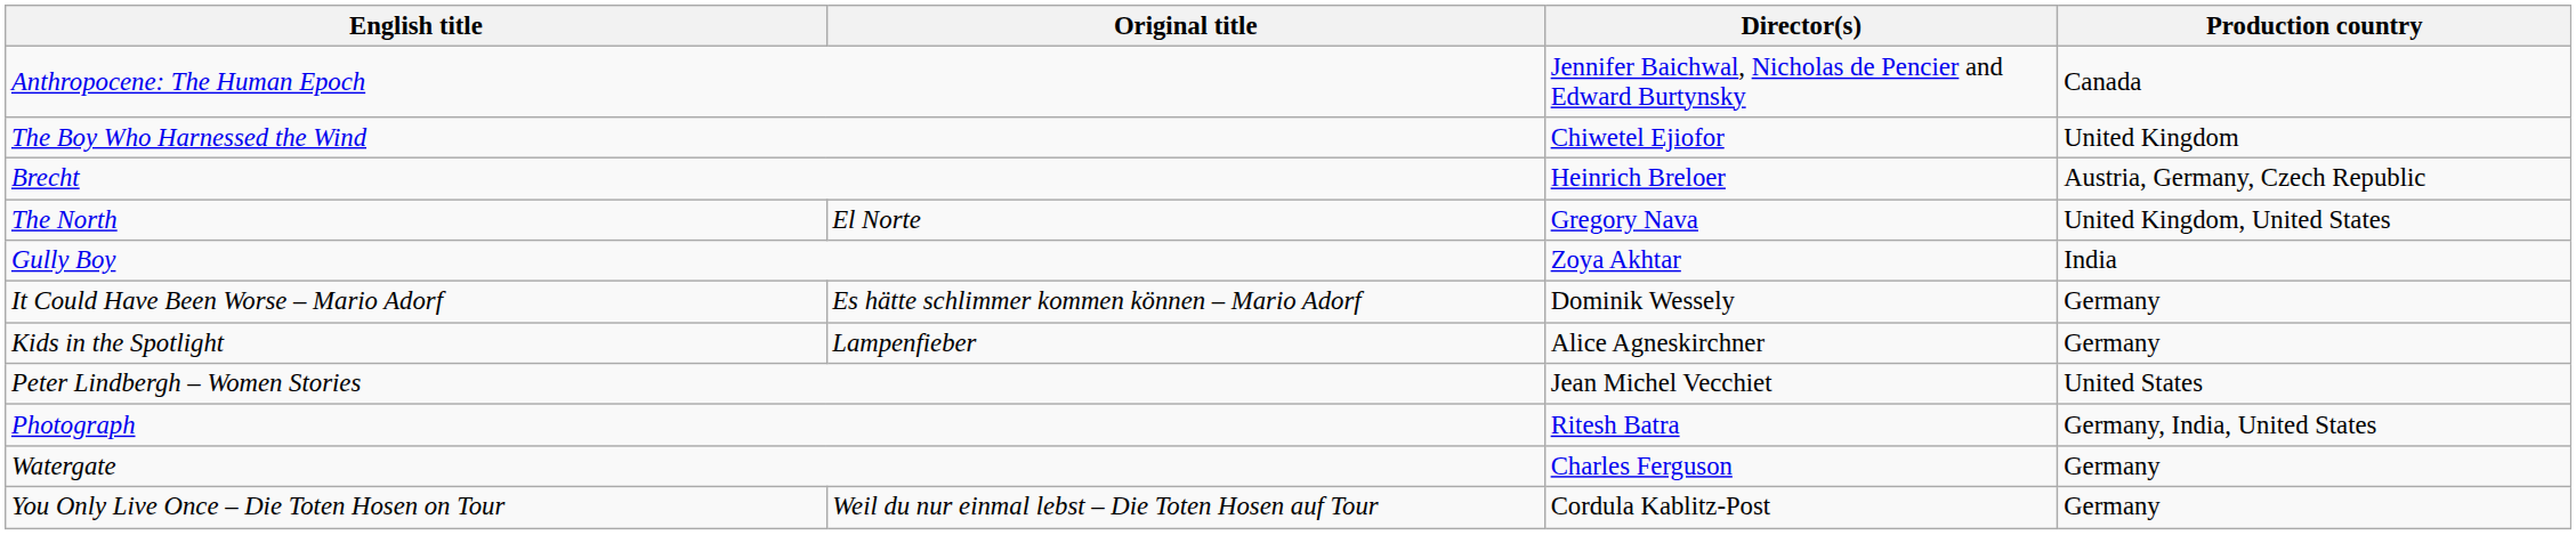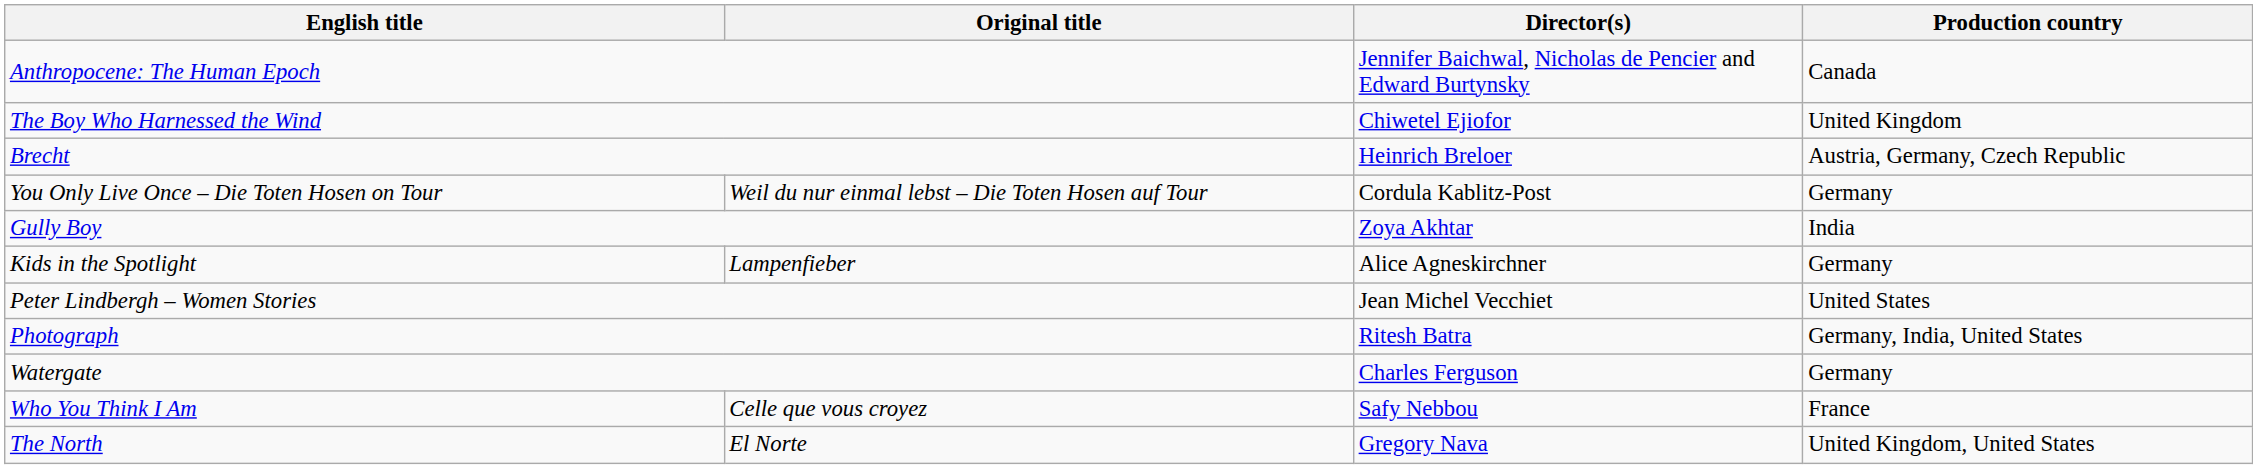rows swapped: The North <-> You Only Live Once – Die Toten Hosen on Tour
- row: It Could Have Been Worse – Mario Adorf | Es hätte schlimmer kommen können – Mario Adorf | Dominik Wessely | Germany
+ row: Who You Think I Am | Celle que vous croyez | Safy Nebbou | France
